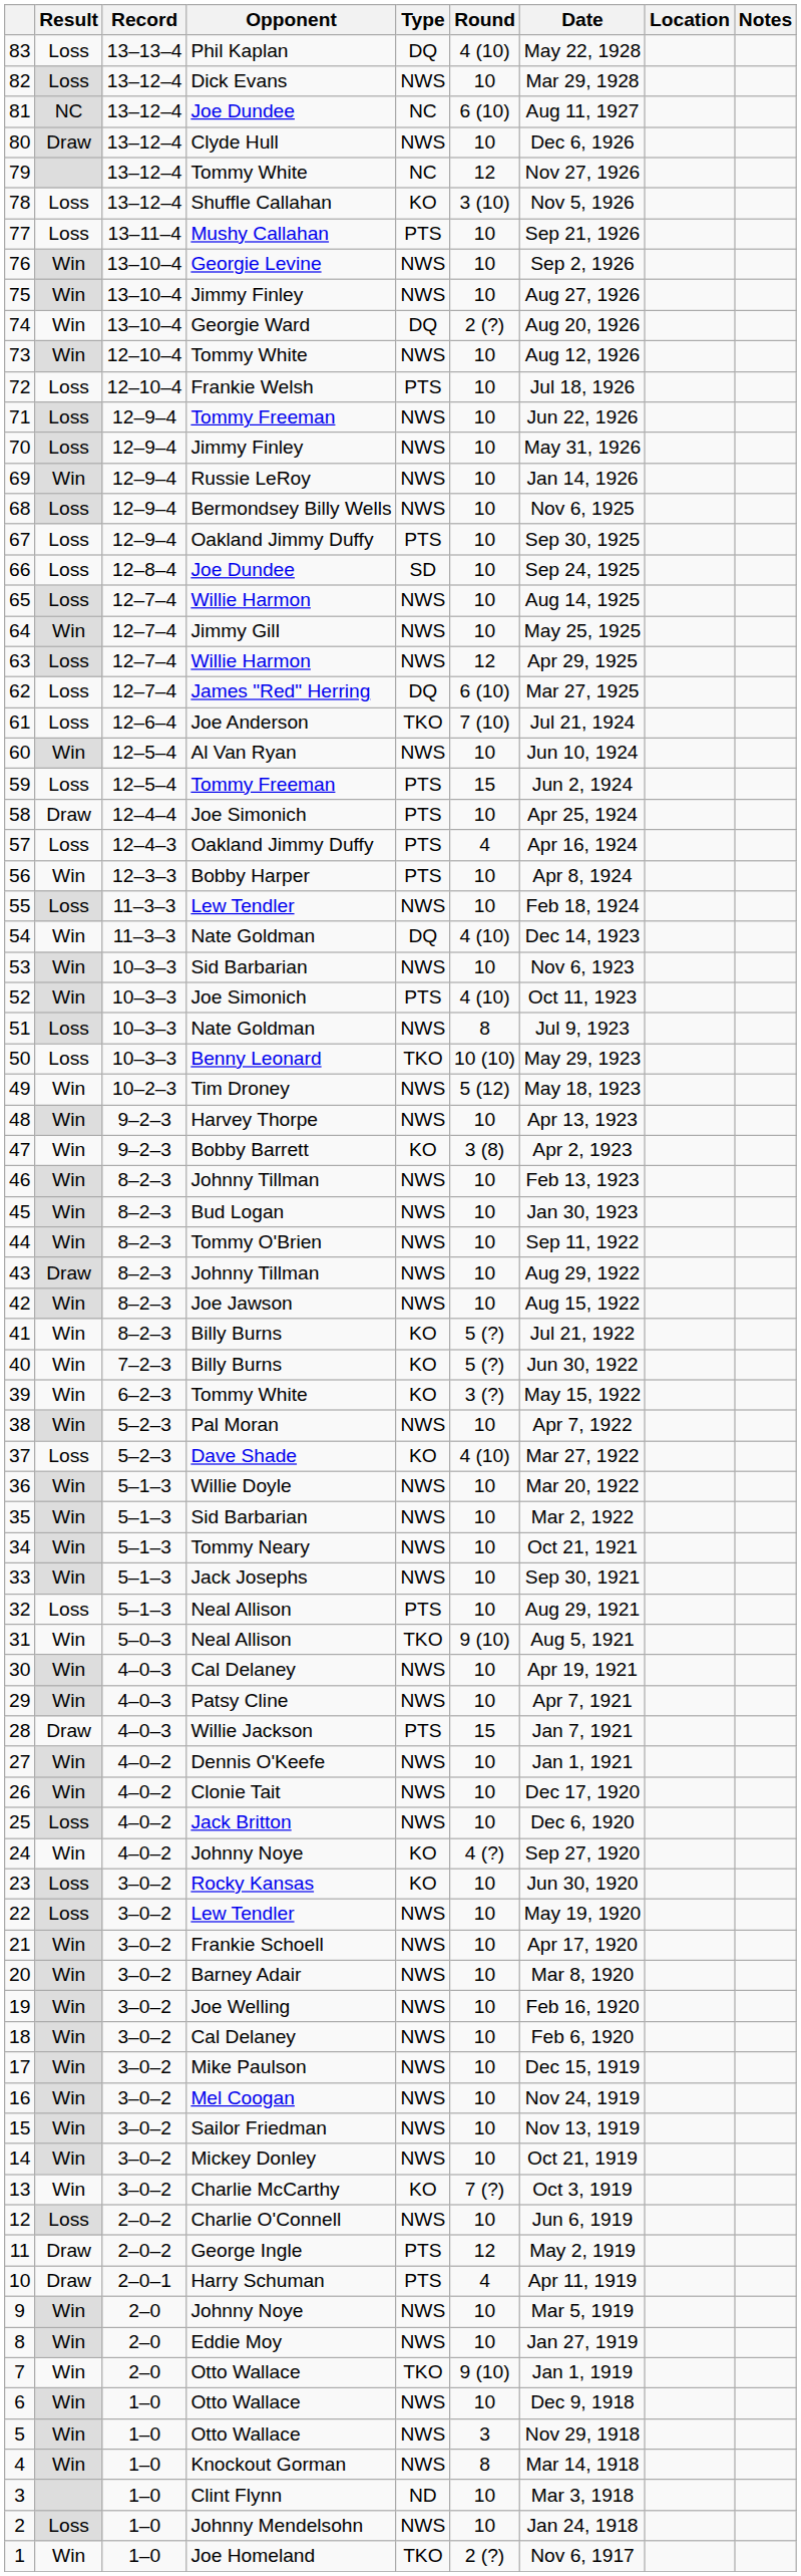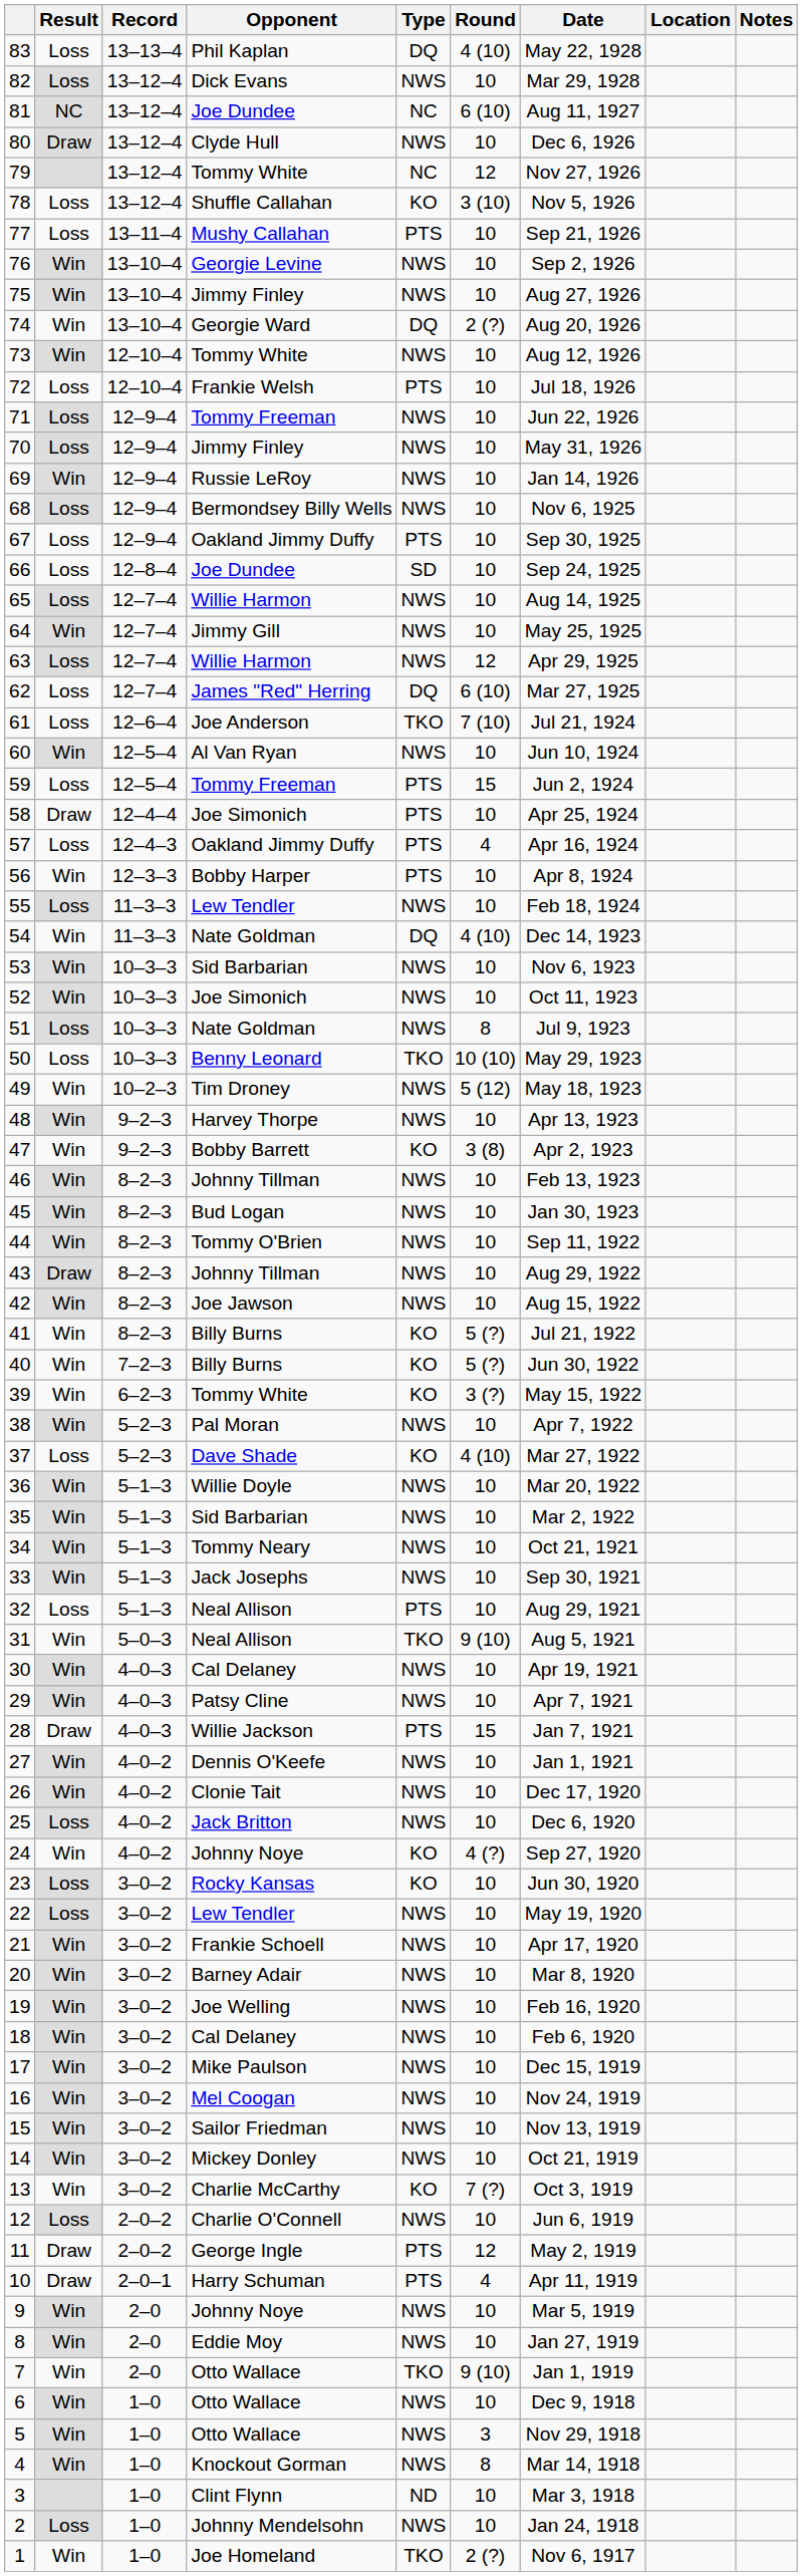52 | Type: PTS -> NWS
52 | Round: 4 (10) -> 10
